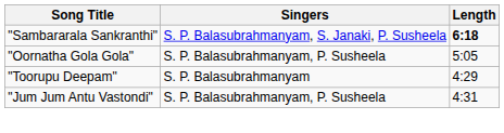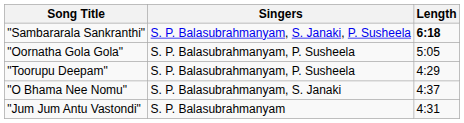"Toorupu Deepam" | Singers: S. P. Balasubrahmanyam -> S. P. Balasubrahmanyam, P. Susheela
+ row: "O Bhama Nee Nomu" | S. P. Balasubrahmanyam, S. Janaki | 4:37
"Jum Jum Antu Vastondi" | Singers: S. P. Balasubrahmanyam, P. Susheela -> S. P. Balasubrahmanyam
